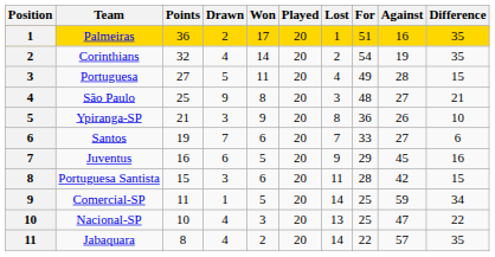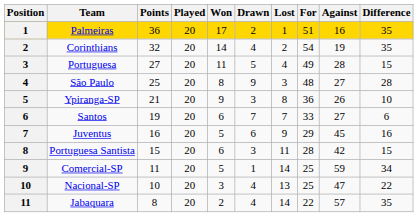columns swapped: Played <-> Drawn
São Paulo | Difference: 21 -> 28
